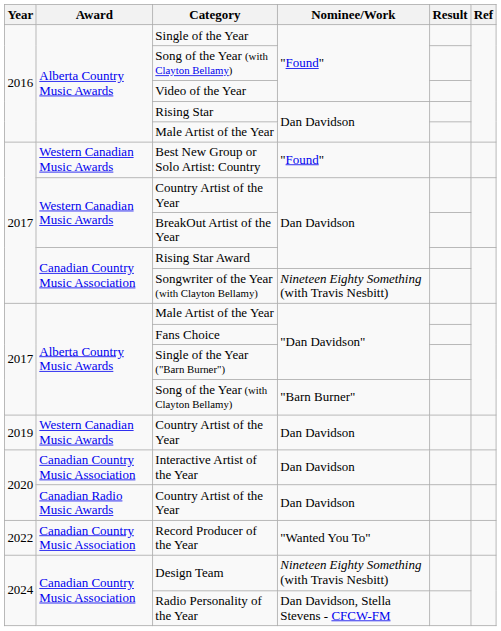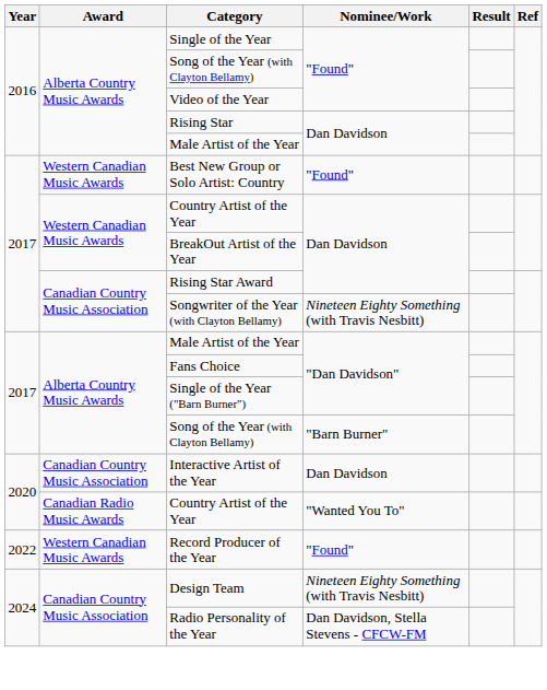- row: 2019 | Western Canadian Music Awards | Country Artist of the Year | Dan Davidson
2020 / Country Artist of the Year | Nominee/Work: Dan Davidson -> "Wanted You To"
Record Producer of the Year | Award: Canadian Country Music Association -> Western Canadian Music Awards
Record Producer of the Year | Nominee/Work: "Wanted You To" -> "Found"
